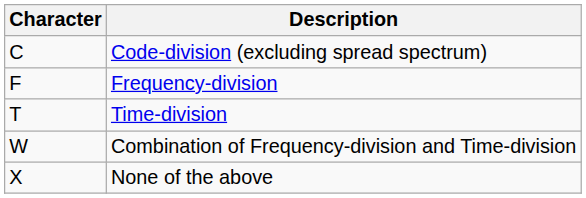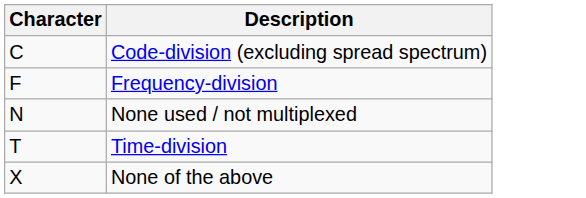+ row: N | None used / not multiplexed
- row: W | Combination of Frequency-division and Time-division
